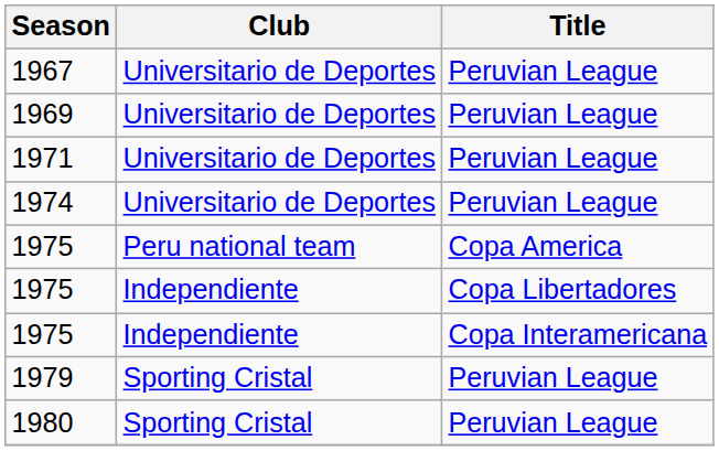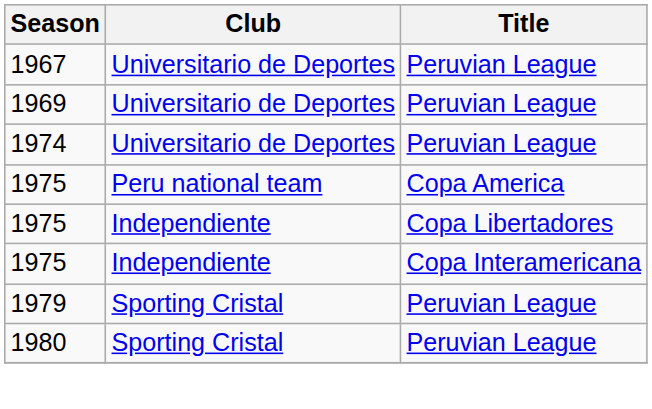- row: 1971 | Universitario de Deportes | Peruvian League
